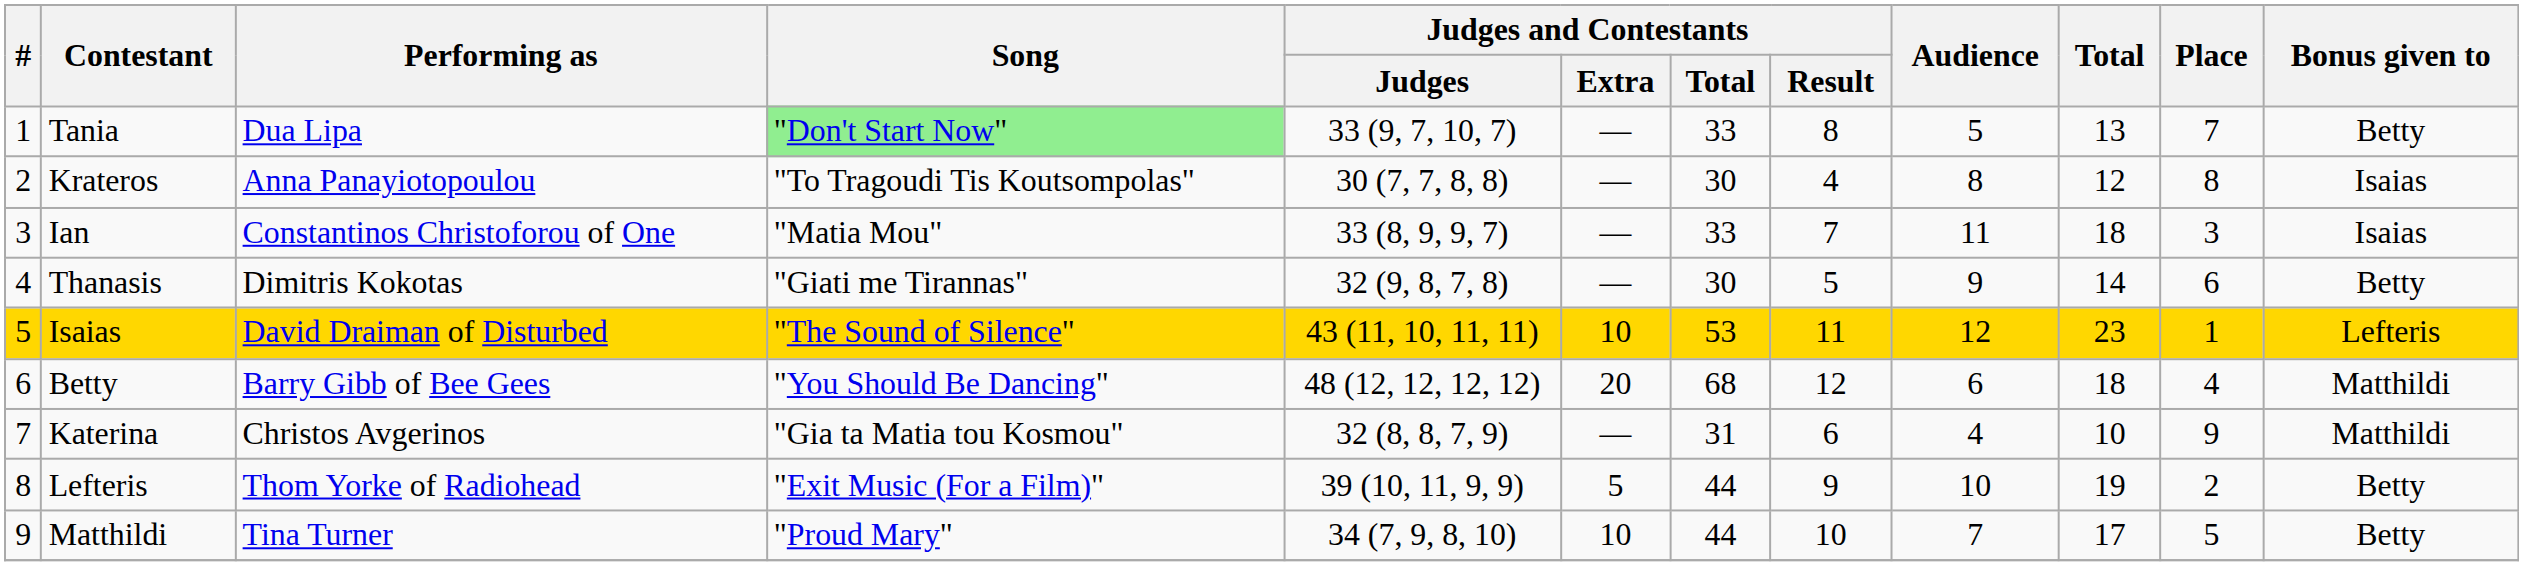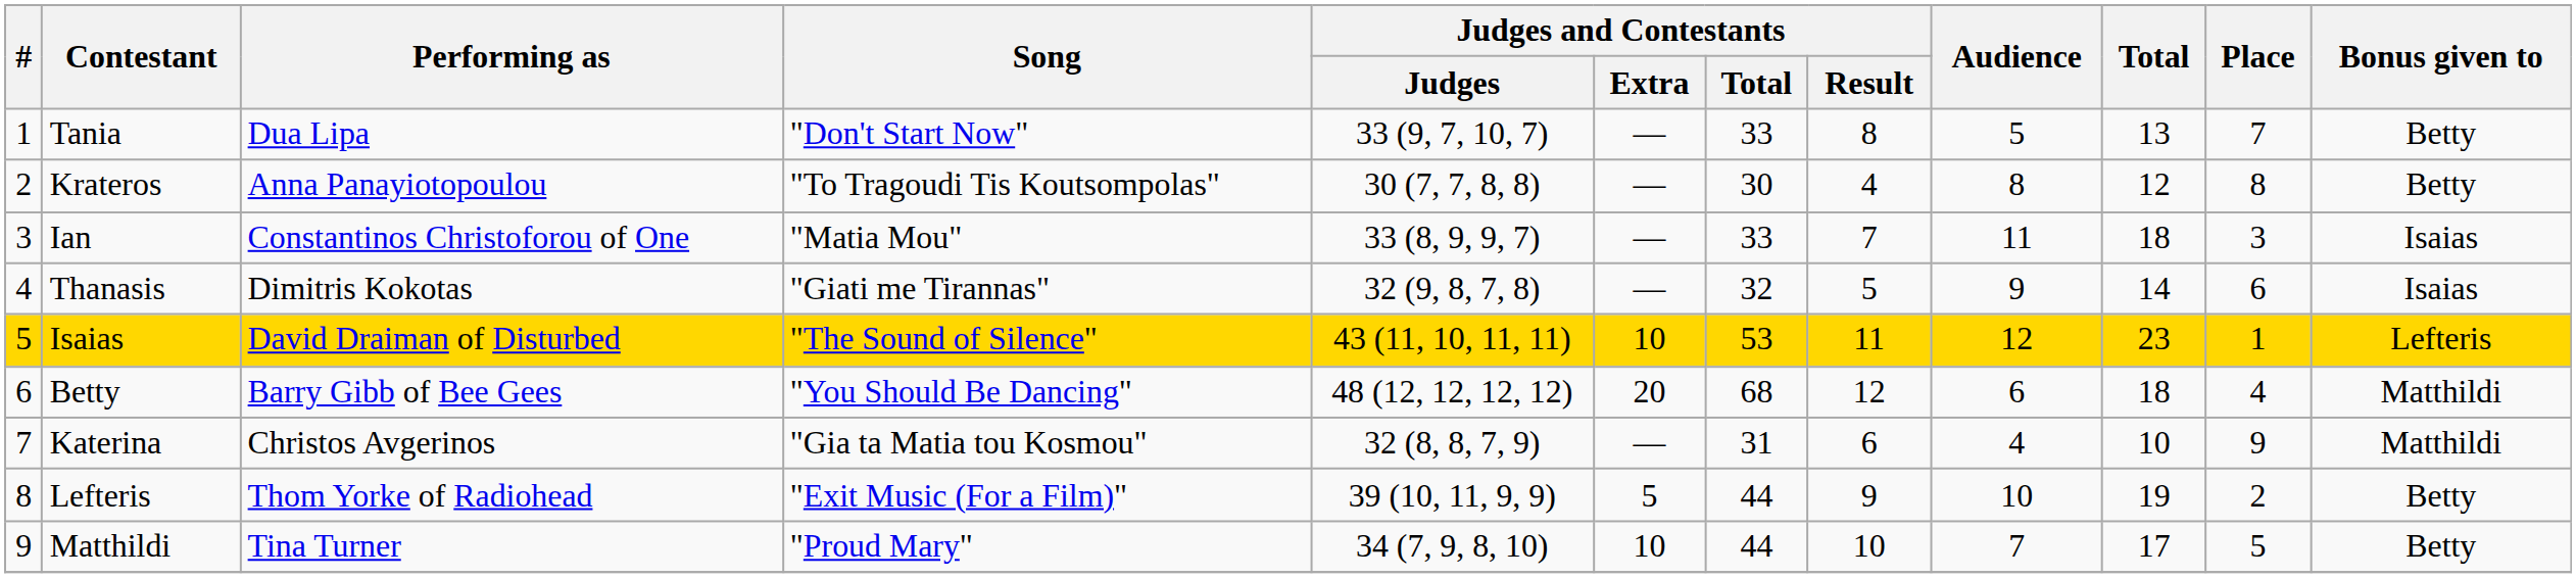Tania | Song: lightgreen background -> no background
Krateros | Bonus given to: Isaias -> Betty
Thanasis | Judges and Contestants / Total: 30 -> 32
Thanasis | Bonus given to: Betty -> Isaias
